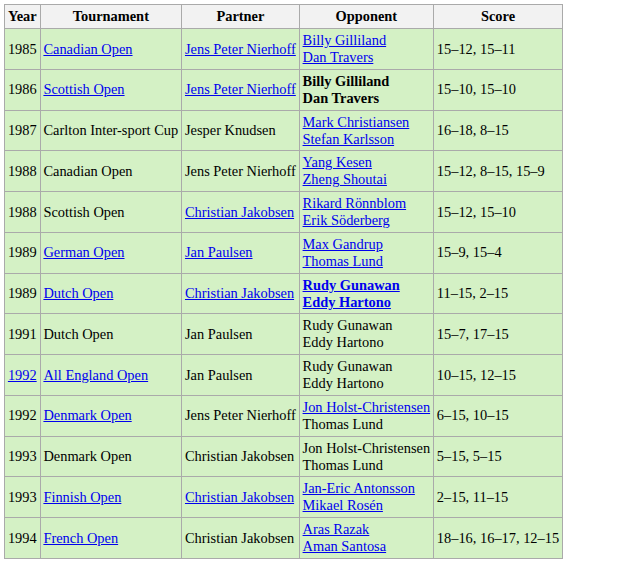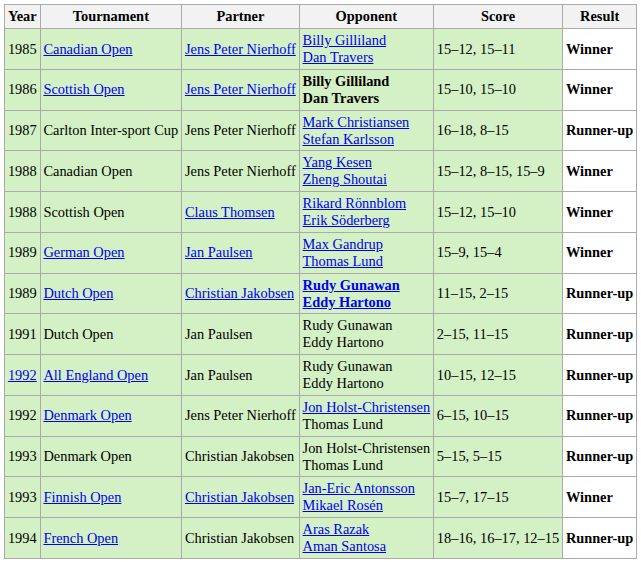+ column: Result | Winner | Winner | Runner-up | Winner | Winner | Winner | Runner-up | Runner-up | Runner-up | Runner-up | Runner-up | Winner | Runner-up
1987 | Partner: Jesper Knudsen -> Jens Peter Nierhoff
1988 / Scottish Open | Partner: Christian Jakobsen -> Claus Thomsen
1991 | Score: 15–7, 17–15 -> 2–15, 11–15
1993 / Finnish Open | Score: 2–15, 11–15 -> 15–7, 17–15
